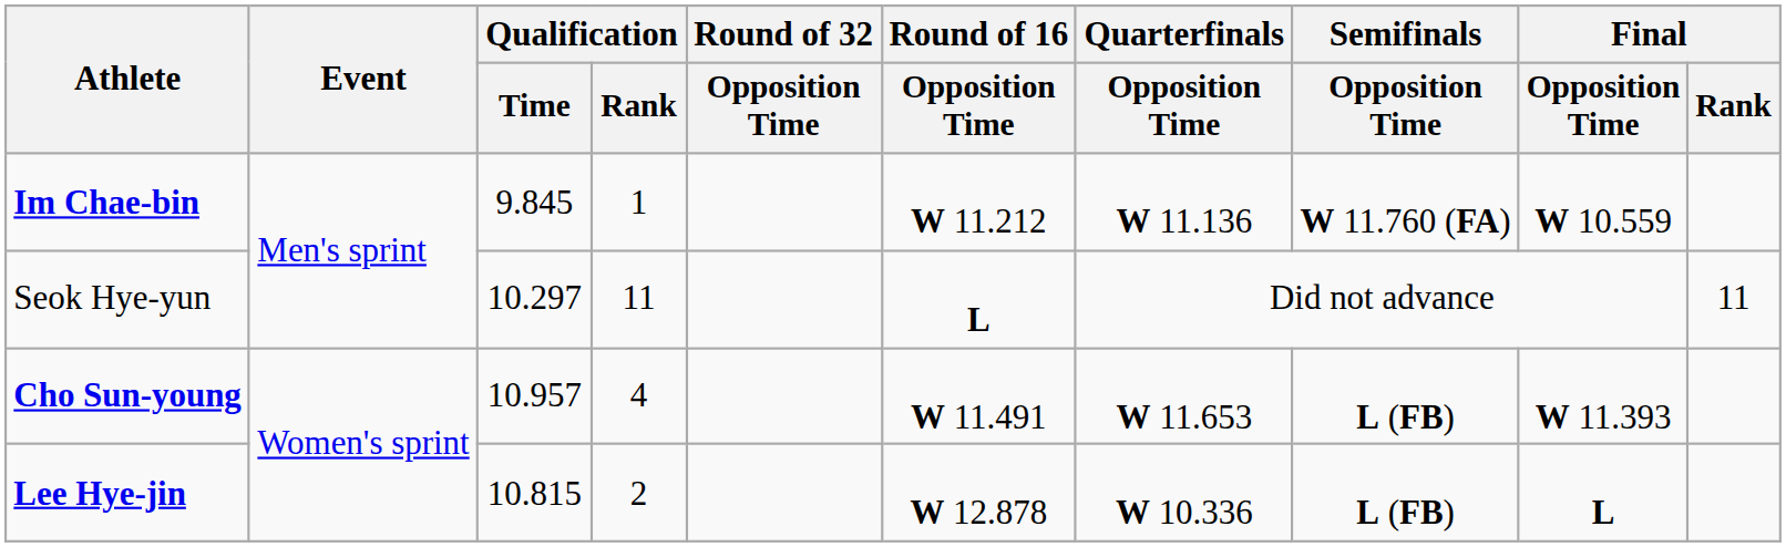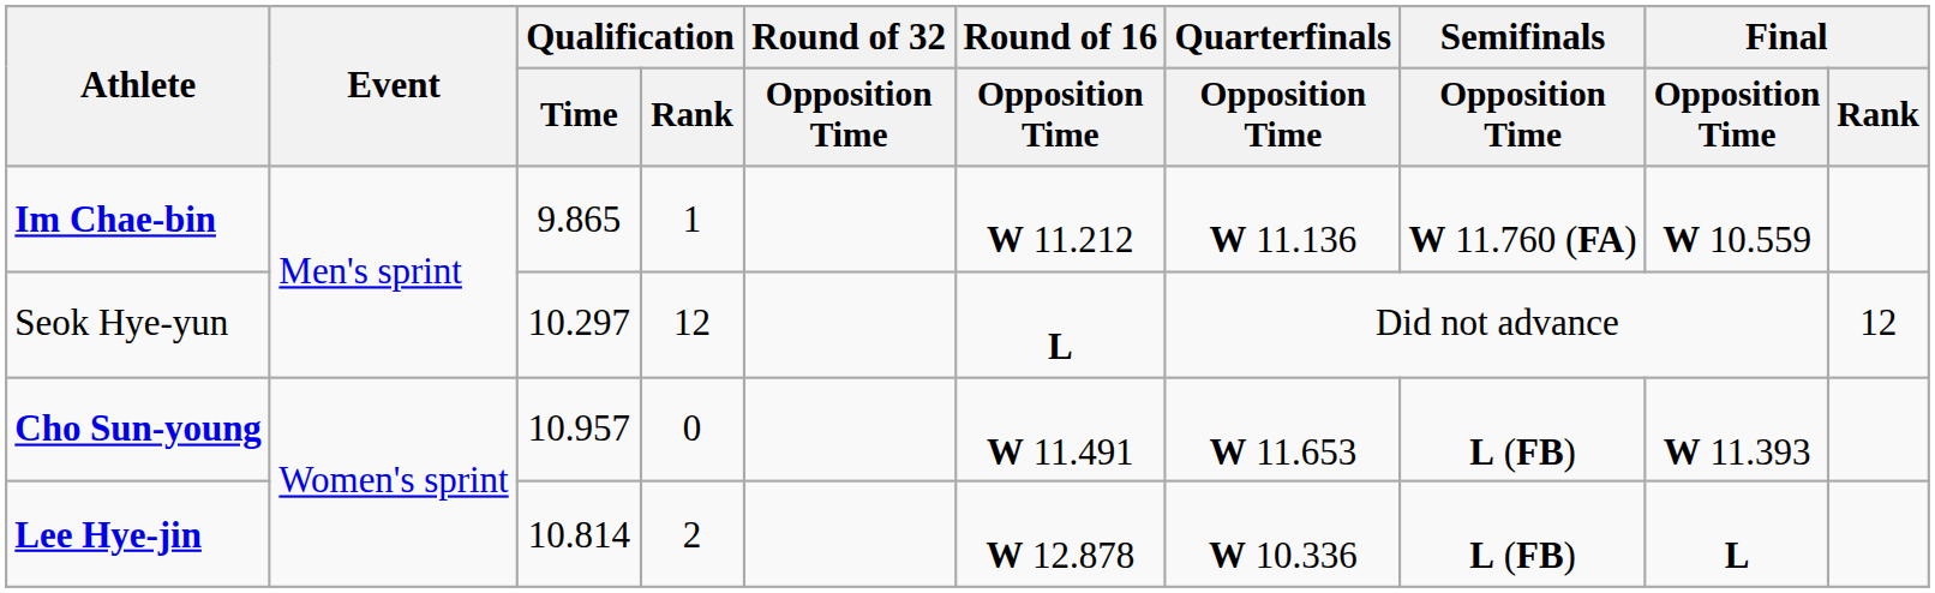Im Chae-bin | Qualification / Time: 9.845 -> 9.865
Seok Hye-yun | Qualification / Rank: 11 -> 12
Seok Hye-yun | Final / Rank: 11 -> 12
Cho Sun-young | Qualification / Rank: 4 -> 0
Lee Hye-jin | Qualification / Time: 10.815 -> 10.814
